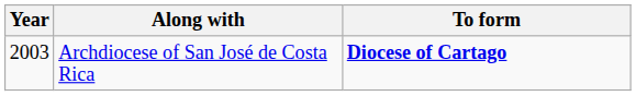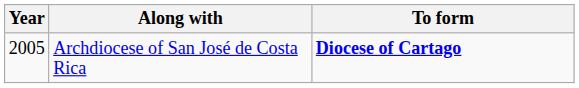Archdiocese of San José de Costa Rica | Year: 2003 -> 2005
